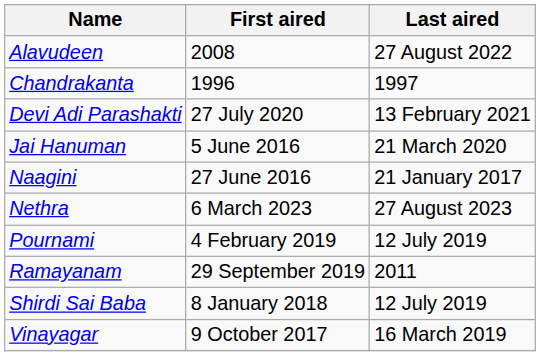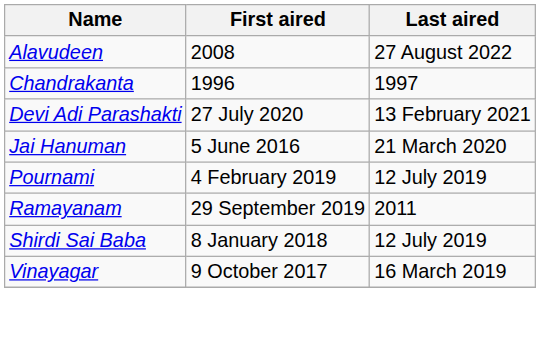- row: Naagini | 27 June 2016 | 21 January 2017
- row: Nethra | 6 March 2023 | 27 August 2023
